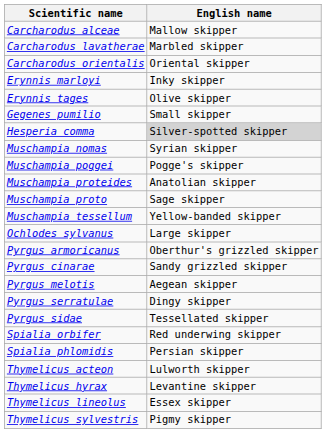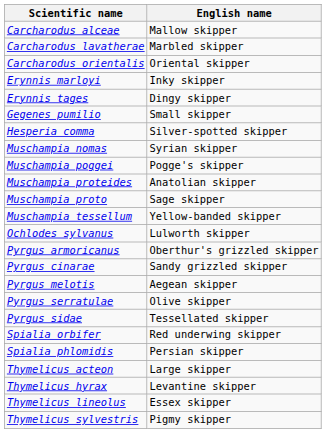Erynnis tages | English name: Olive skipper -> Dingy skipper
Hesperia comma | English name: lightgrey background -> no background
Ochlodes sylvanus | English name: Large skipper -> Lulworth skipper
Pyrgus serratulae | English name: Dingy skipper -> Olive skipper
Thymelicus acteon | English name: Lulworth skipper -> Large skipper
